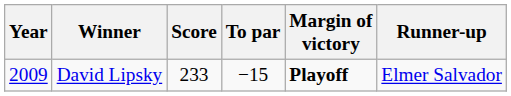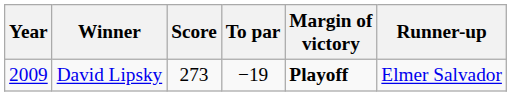David Lipsky | Score: 233 -> 273
David Lipsky | To par: −15 -> −19
